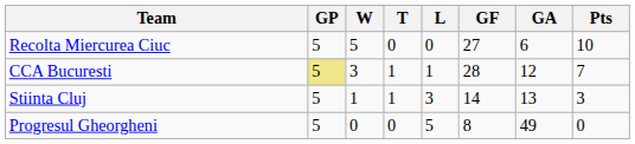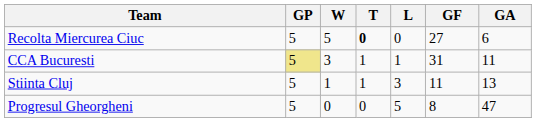- column: Pts | 10 | 7 | 3 | 0
Recolta Miercurea Ciuc | T: normal -> bold
CCA Bucuresti | GF: 28 -> 31
CCA Bucuresti | GA: 12 -> 11
Stiinta Cluj | GF: 14 -> 11
Progresul Gheorgheni | GA: 49 -> 47
